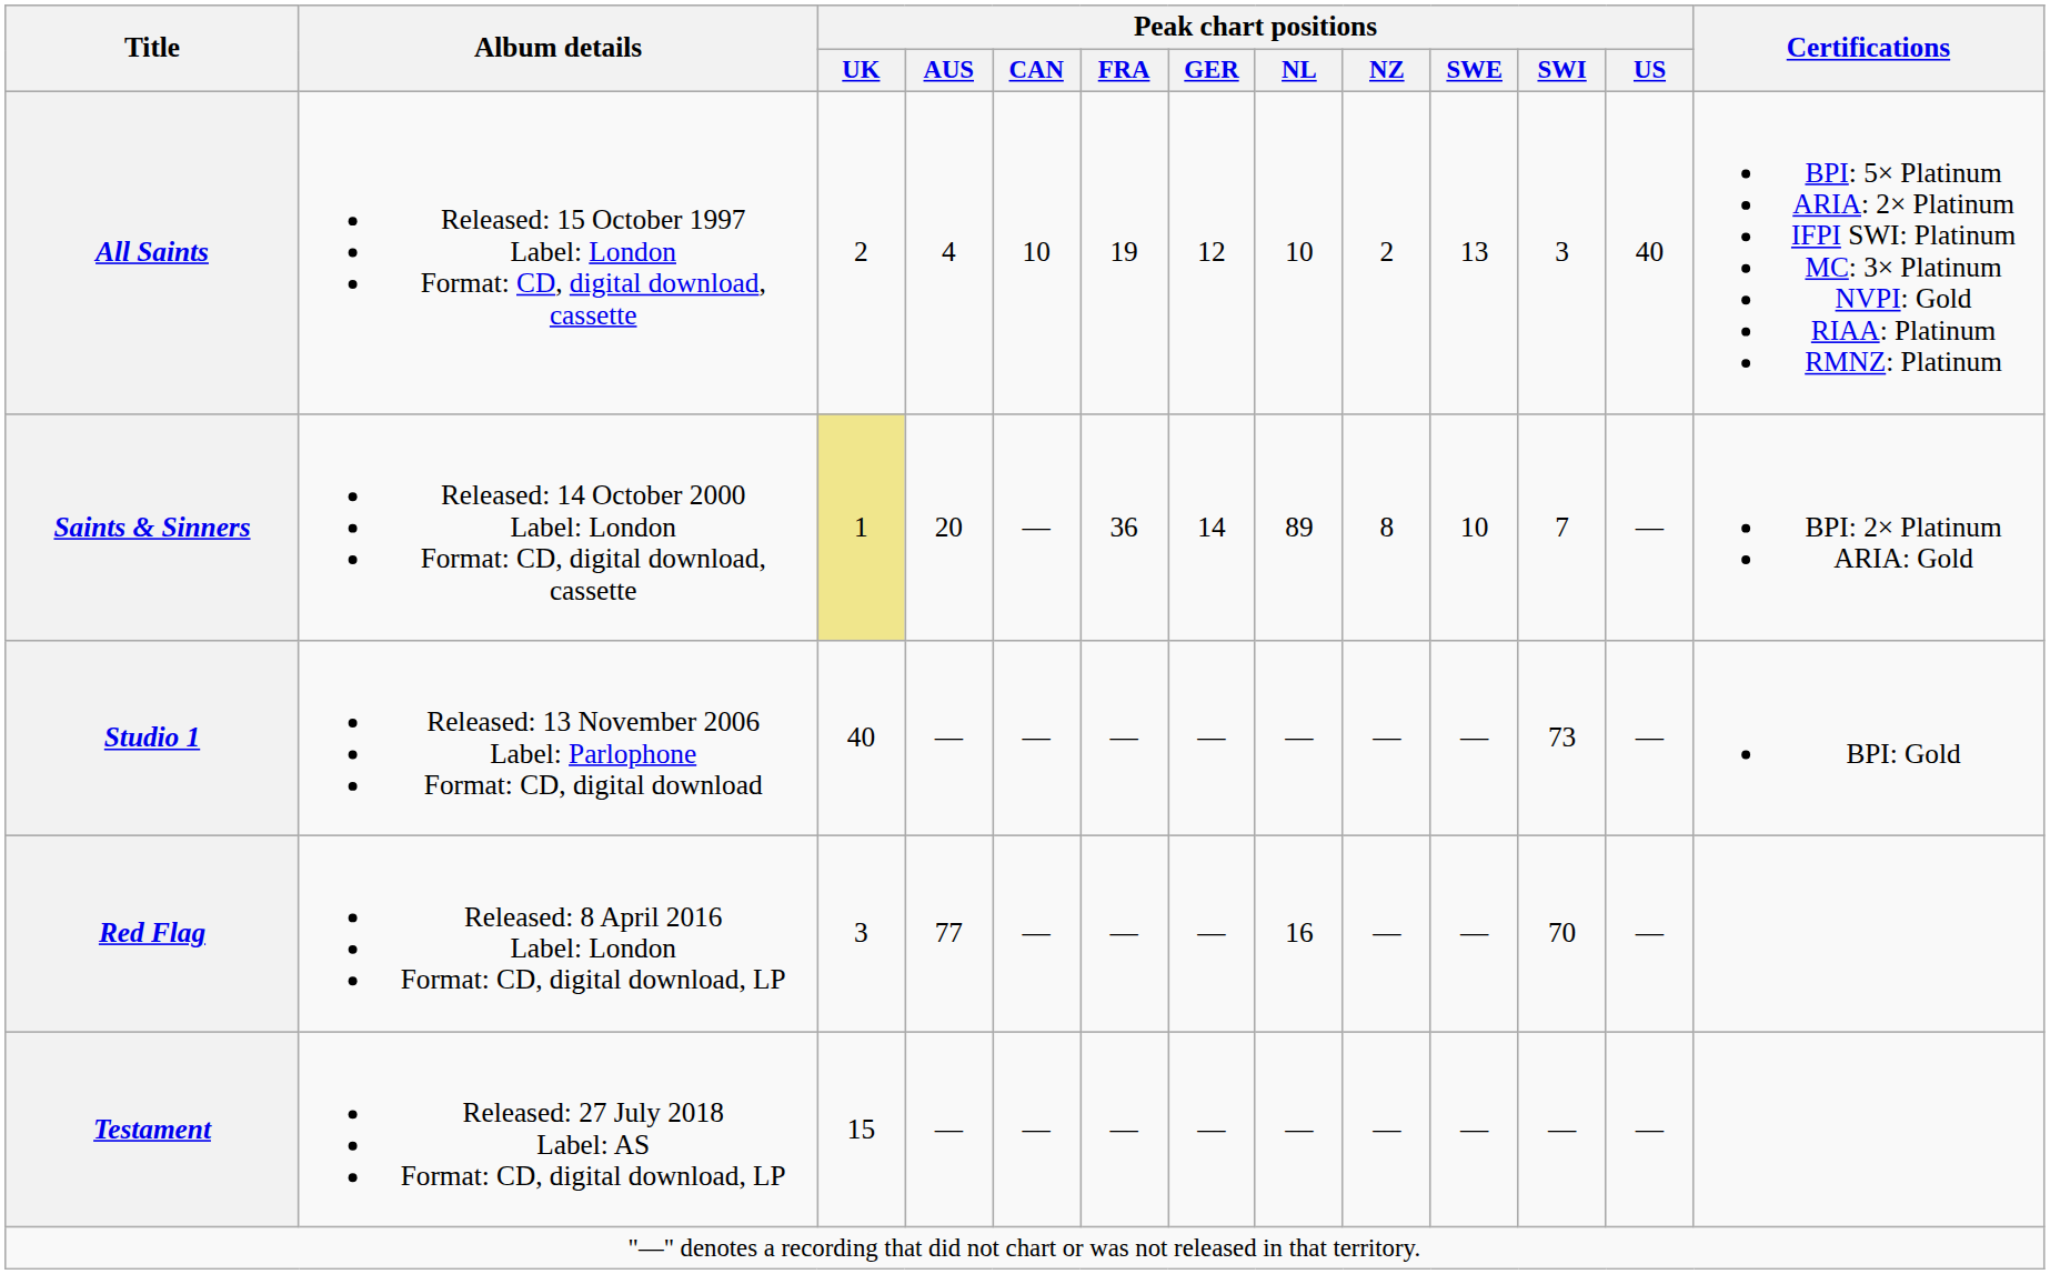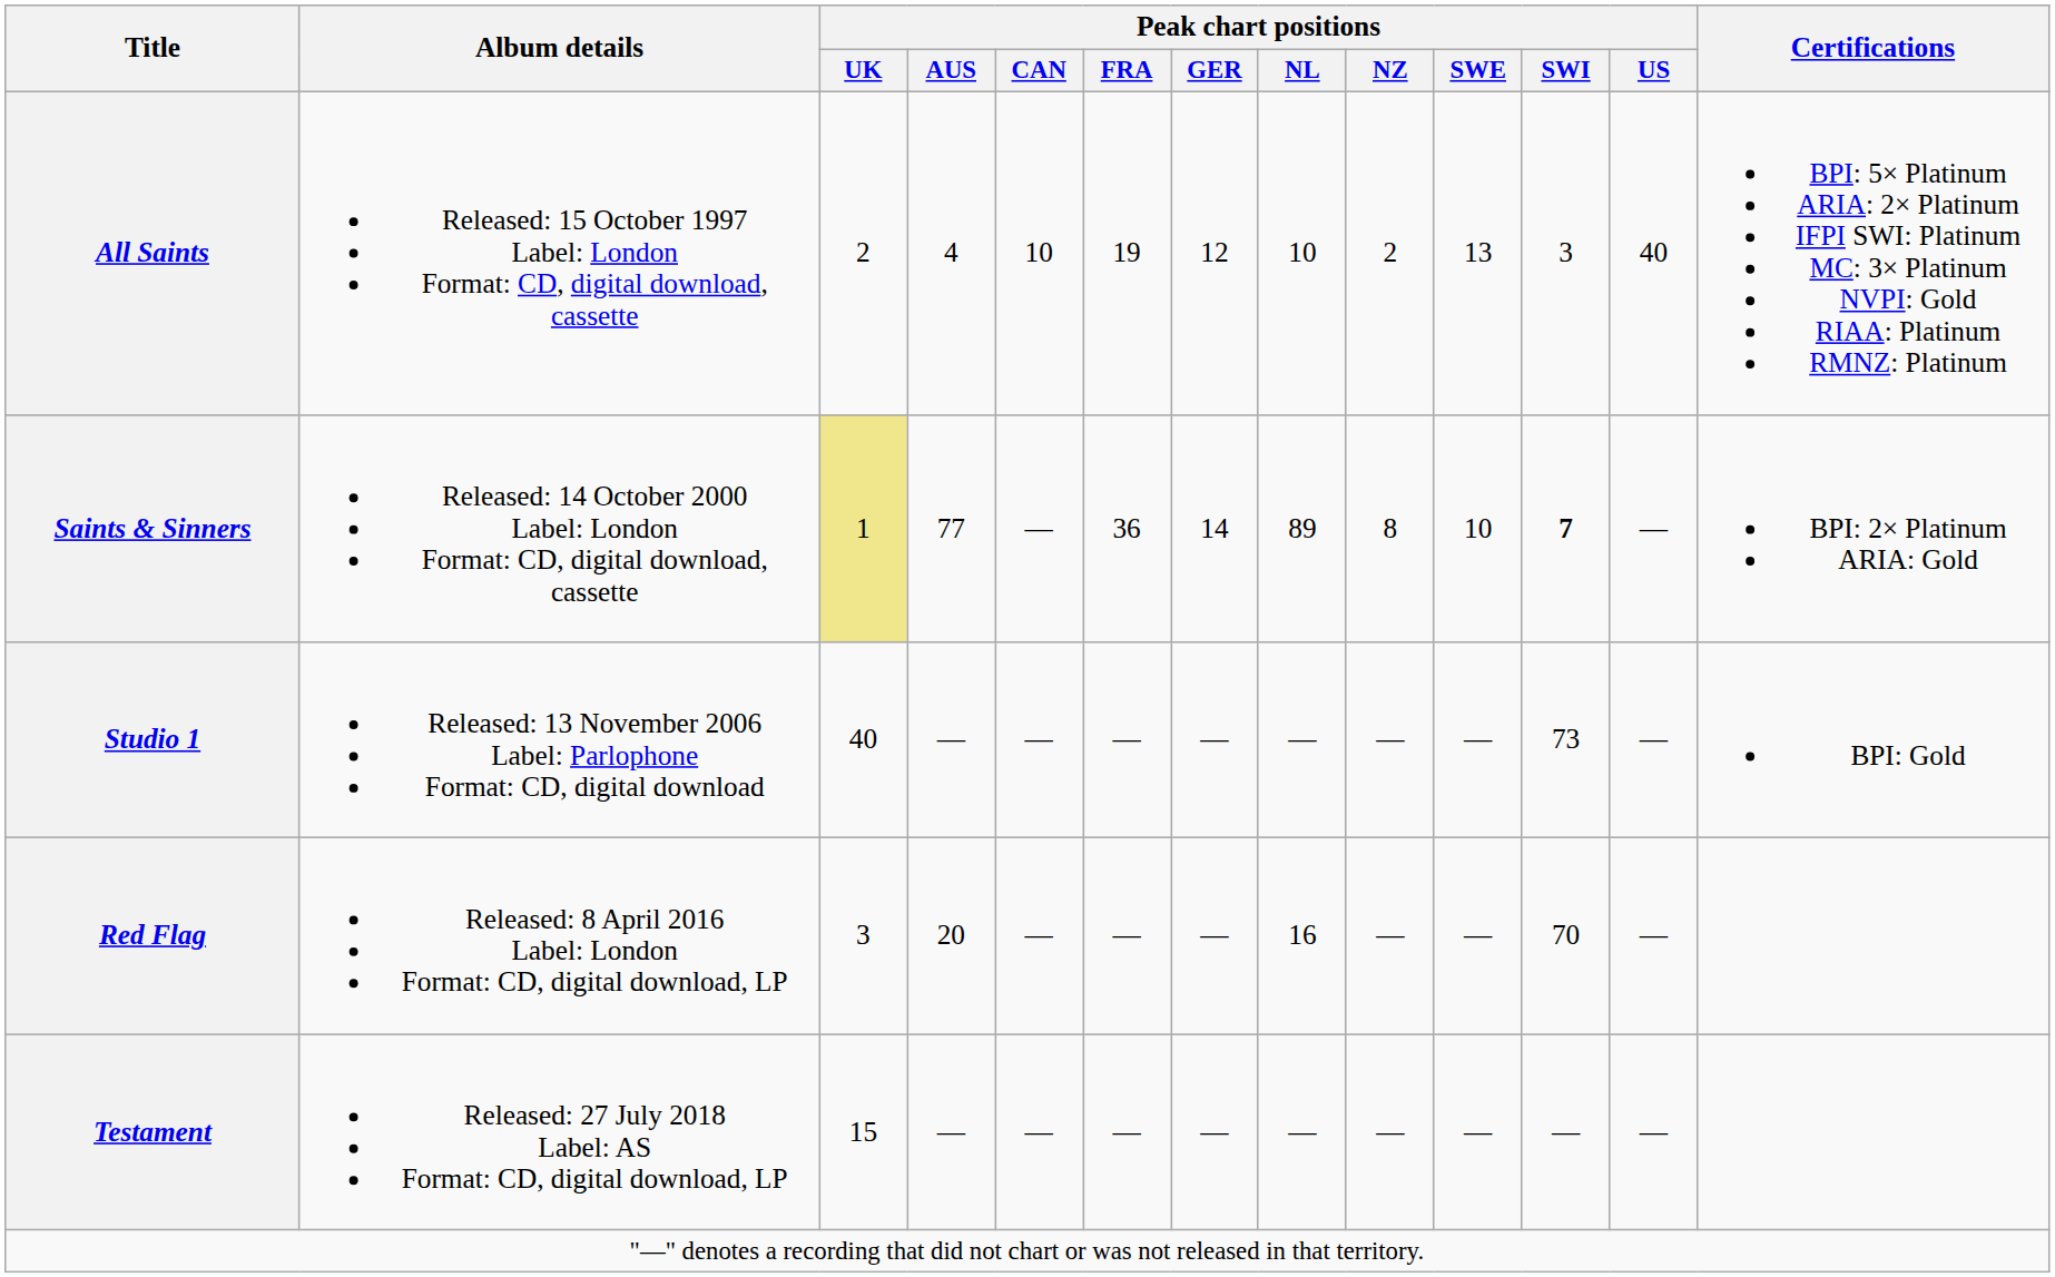Saints & Sinners | Peak chart positions / AUS: 20 -> 77
Saints & Sinners | Peak chart positions / SWI: normal -> bold
Red Flag | Peak chart positions / AUS: 77 -> 20
